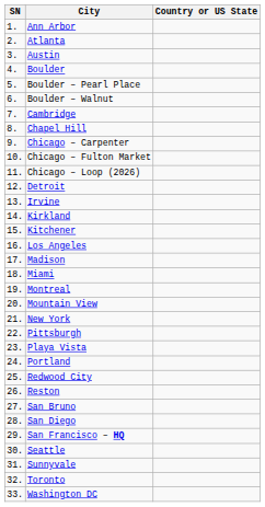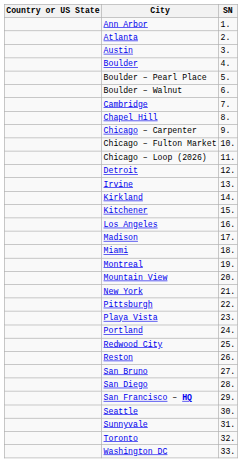columns swapped: SN <-> Country or US State
